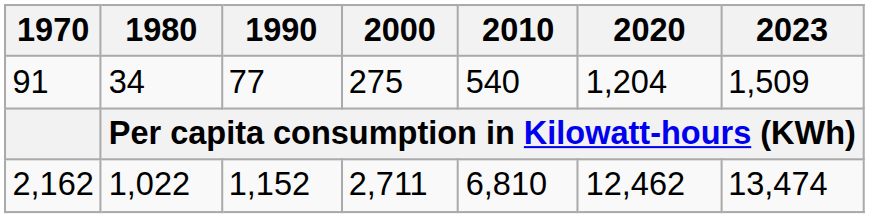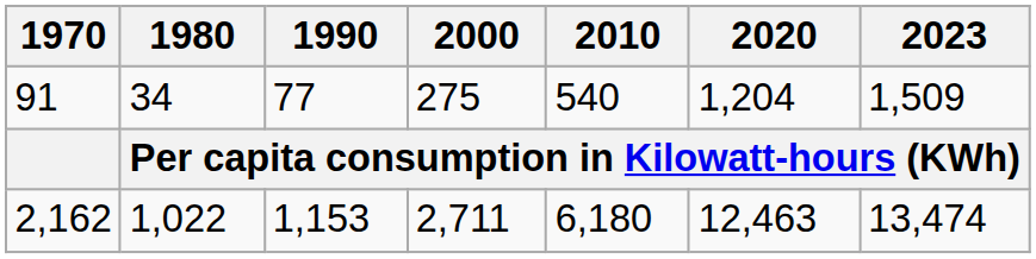2,162 | 1990: 1,152 -> 1,153
2,162 | 2010: 6,810 -> 6,180
2,162 | 2020: 12,462 -> 12,463
